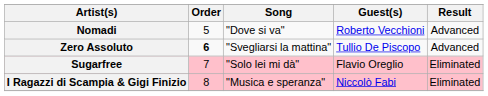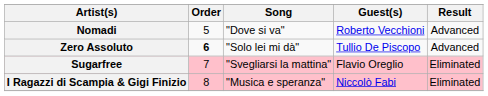Zero Assoluto | Song: "Svegliarsi la mattina" -> "Solo lei mi dà"
Sugarfree | Song: "Solo lei mi dà" -> "Svegliarsi la mattina"
